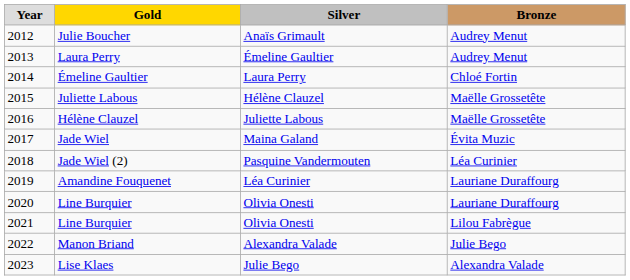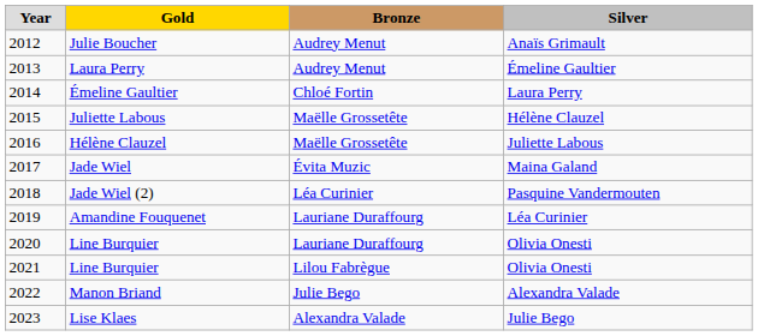columns swapped: Silver <-> Bronze
